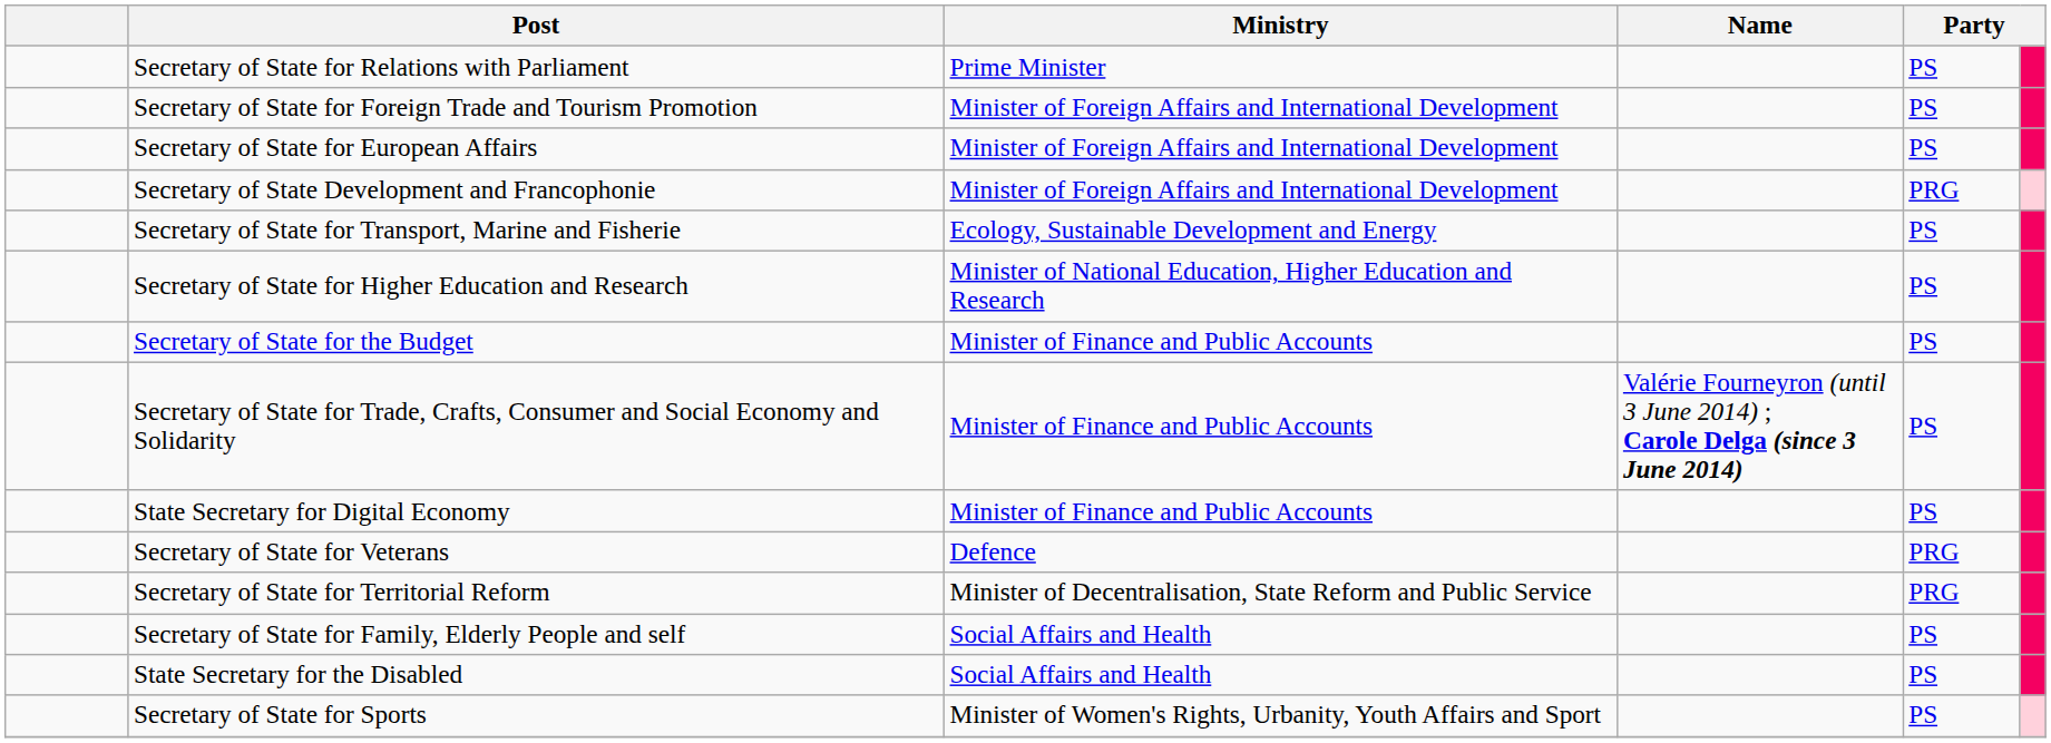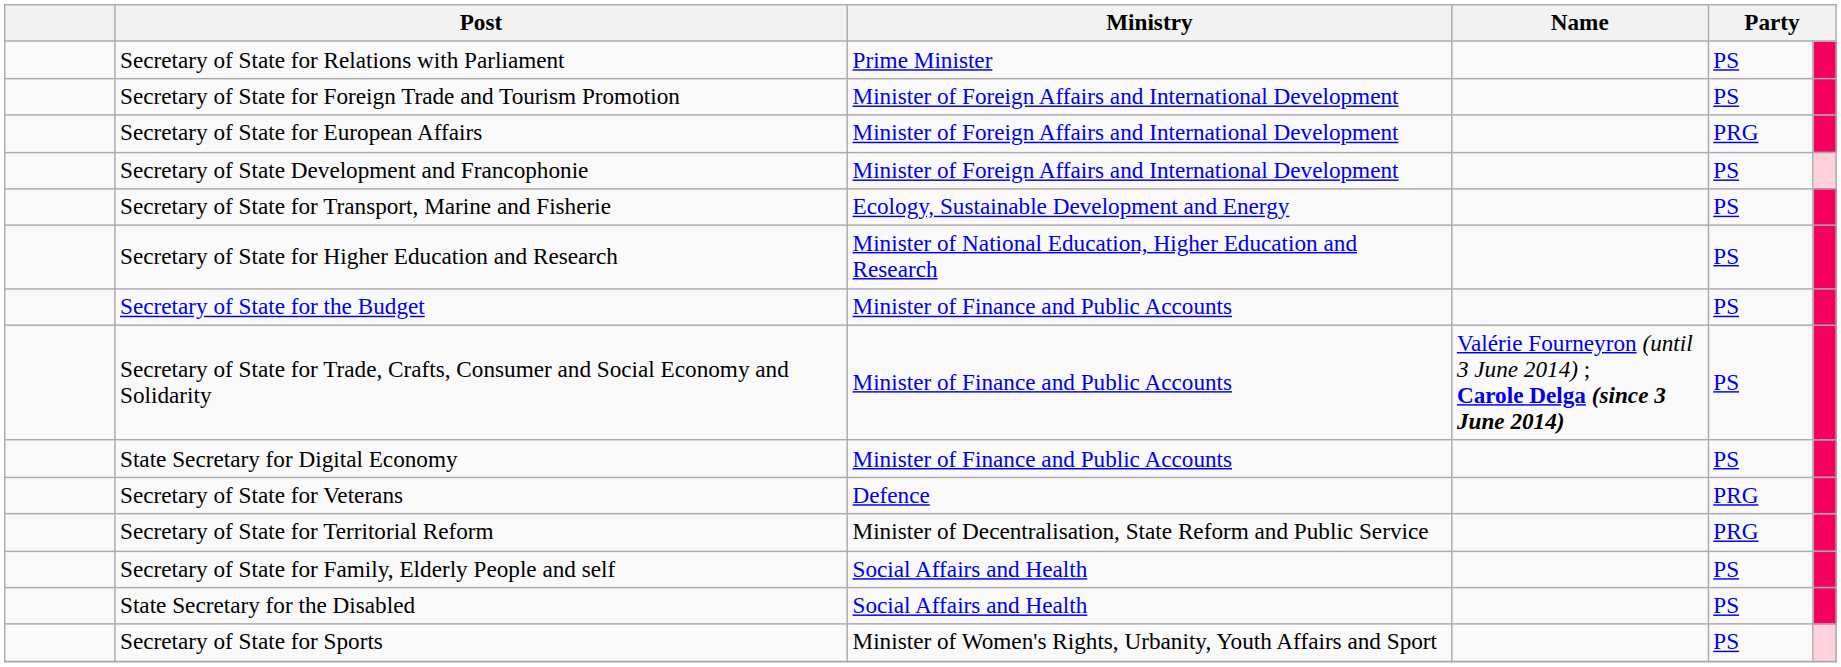Secretary of State for European Affairs | column 5: PS -> PRG
Secretary of State Development and Francophonie | column 5: PRG -> PS
